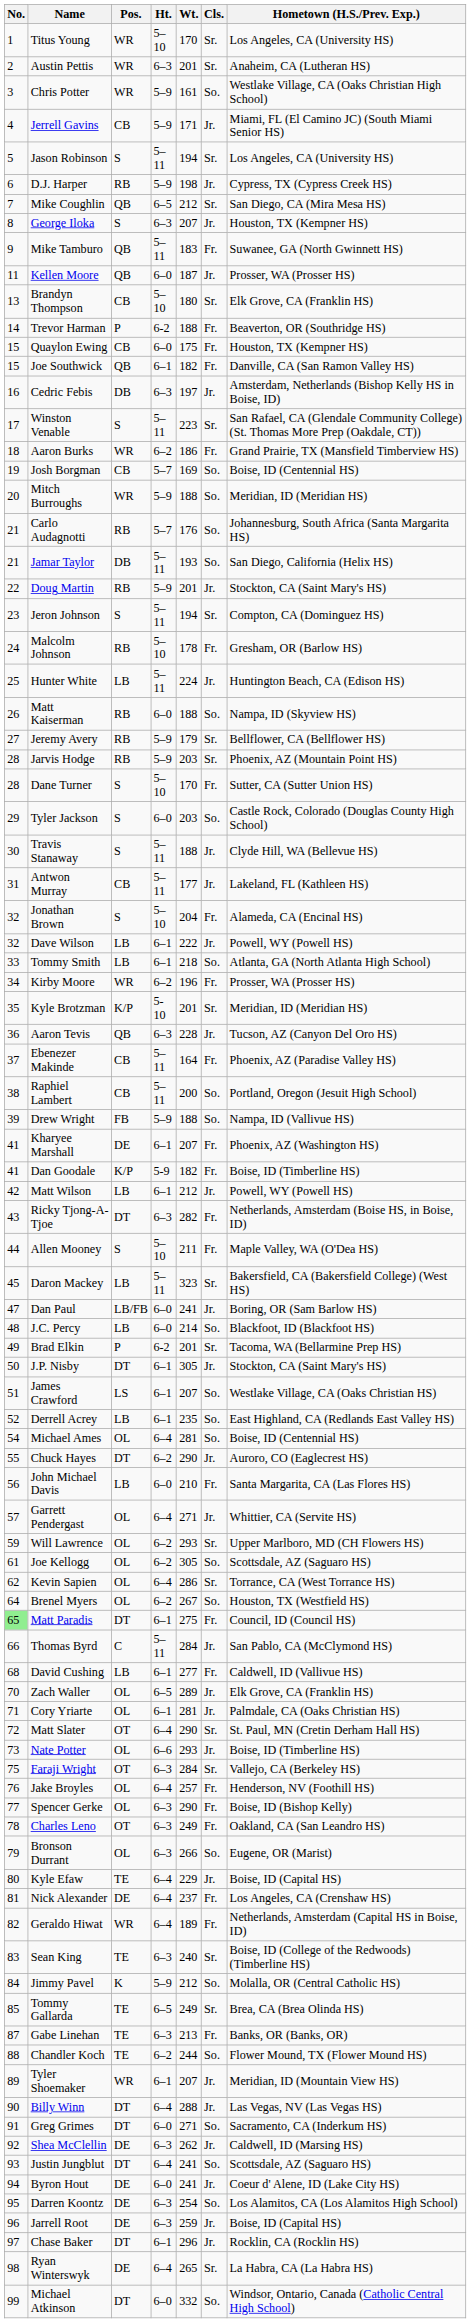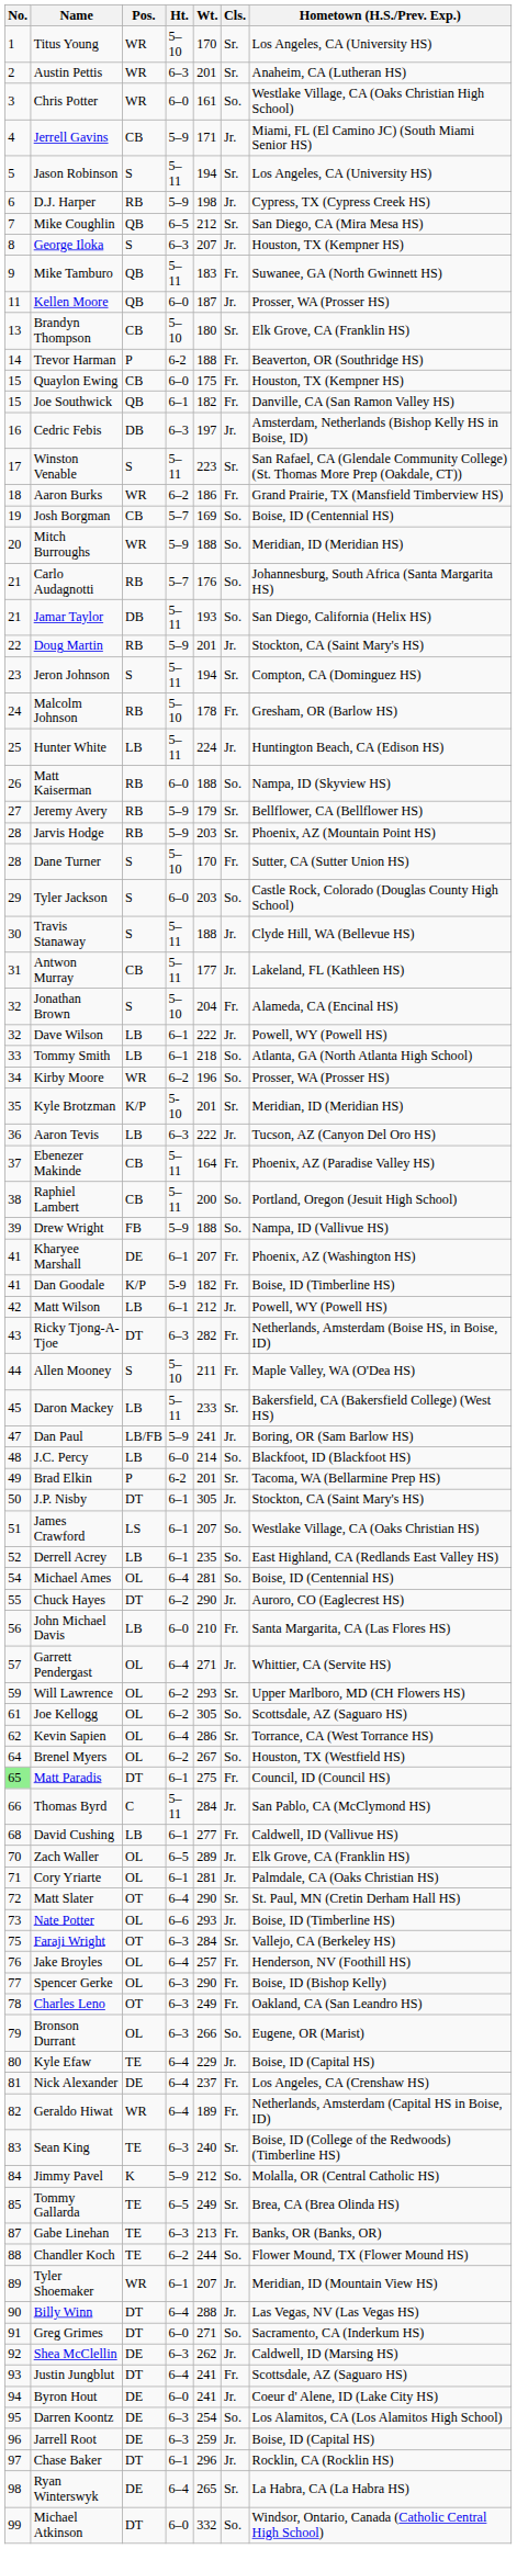Chris Potter | Ht.: 5–9 -> 6–0
Kirby Moore | Cls.: Fr. -> So.
Aaron Tevis | Pos.: QB -> LB
Aaron Tevis | Wt.: 228 -> 222
Daron Mackey | Wt.: 323 -> 233
Dan Paul | Ht.: 6–0 -> 5–9
Justin Jungblut | Cls.: So. -> Fr.
